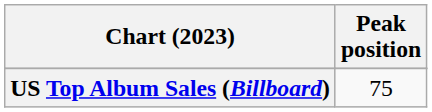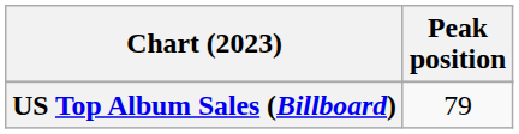US Top Album Sales (Billboard) | Peak position: 75 -> 79
